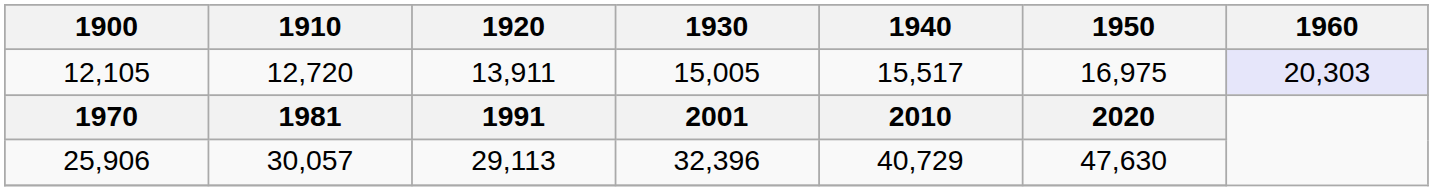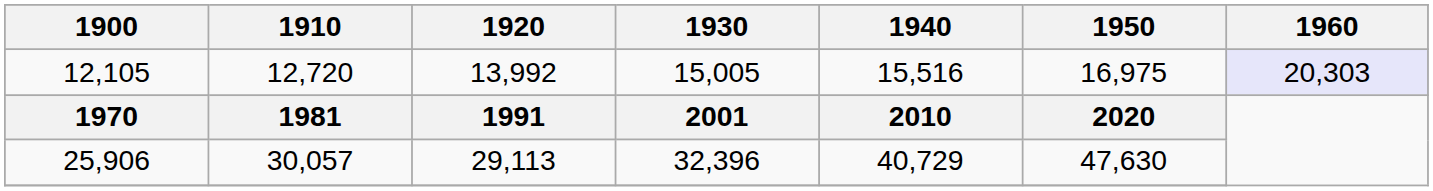12,105 | 1920: 13,911 -> 13,992
12,105 | 1940: 15,517 -> 15,516
